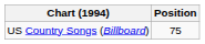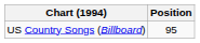US Country Songs (Billboard) | Position: 75 -> 95
